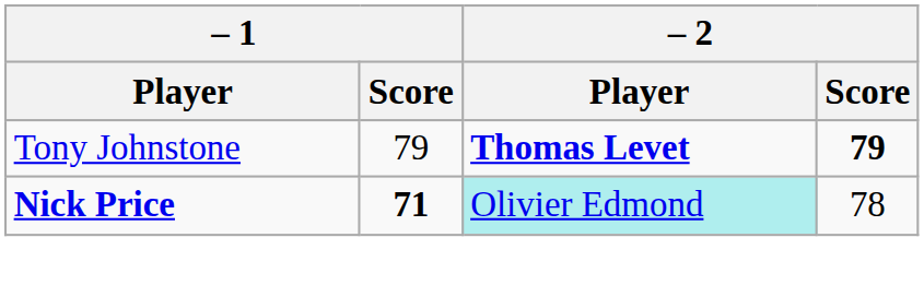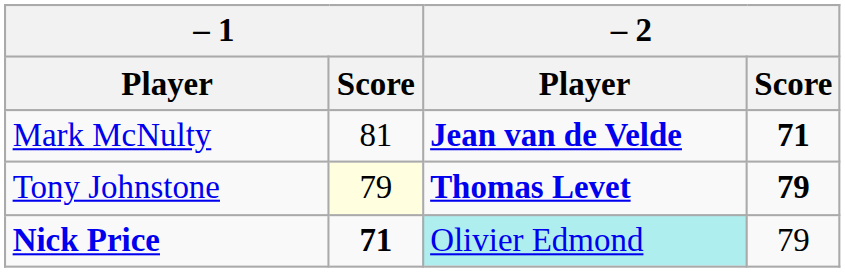+ row: Mark McNulty | 81 | Jean van de Velde | 71
Tony Johnstone | – 1 / Score: no background -> lightyellow background
Nick Price | – 2 / Score: 78 -> 79
